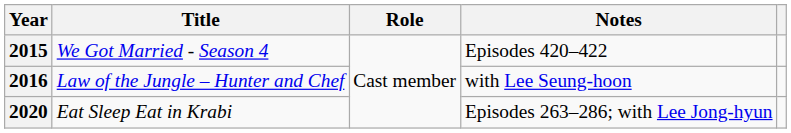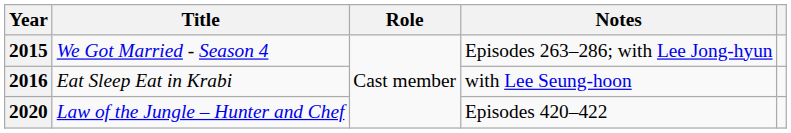2015 | Notes: Episodes 420–422 -> Episodes 263–286; with Lee Jong-hyun
2016 | Title: Law of the Jungle – Hunter and Chef -> Eat Sleep Eat in Krabi
2020 | Title: Eat Sleep Eat in Krabi -> Law of the Jungle – Hunter and Chef
2020 | Notes: Episodes 263–286; with Lee Jong-hyun -> Episodes 420–422
